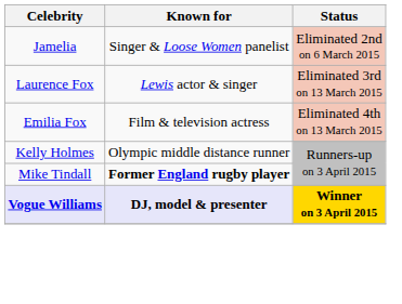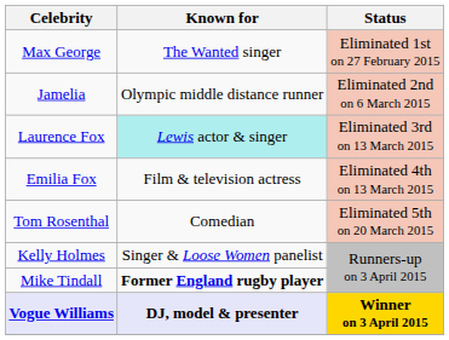+ row: Max George | The Wanted singer | Eliminated 1st on 27 February 2015
Jamelia | Known for: Singer & Loose Women panelist -> Olympic middle distance runner
Laurence Fox | Known for: no background -> paleturquoise background
+ row: Tom Rosenthal | Comedian | Eliminated 5th on 20 March 2015
Kelly Holmes | Known for: Olympic middle distance runner -> Singer & Loose Women panelist
